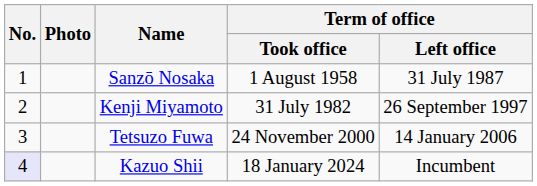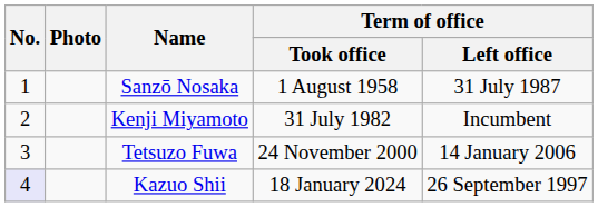Kenji Miyamoto | Term of office / Left office: 26 September 1997 -> Incumbent
Kazuo Shii | Term of office / Left office: Incumbent -> 26 September 1997
